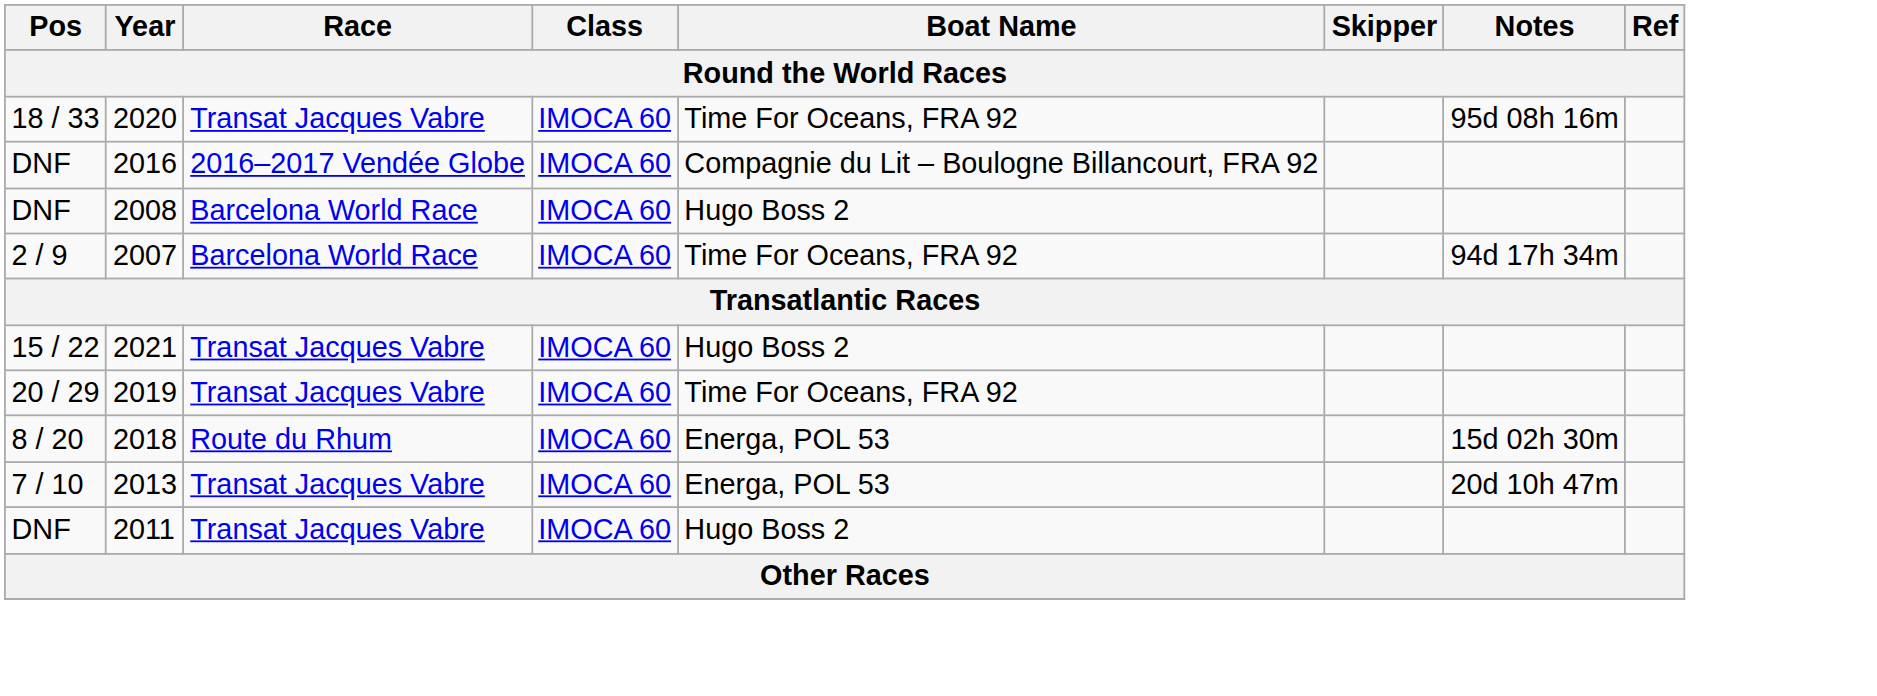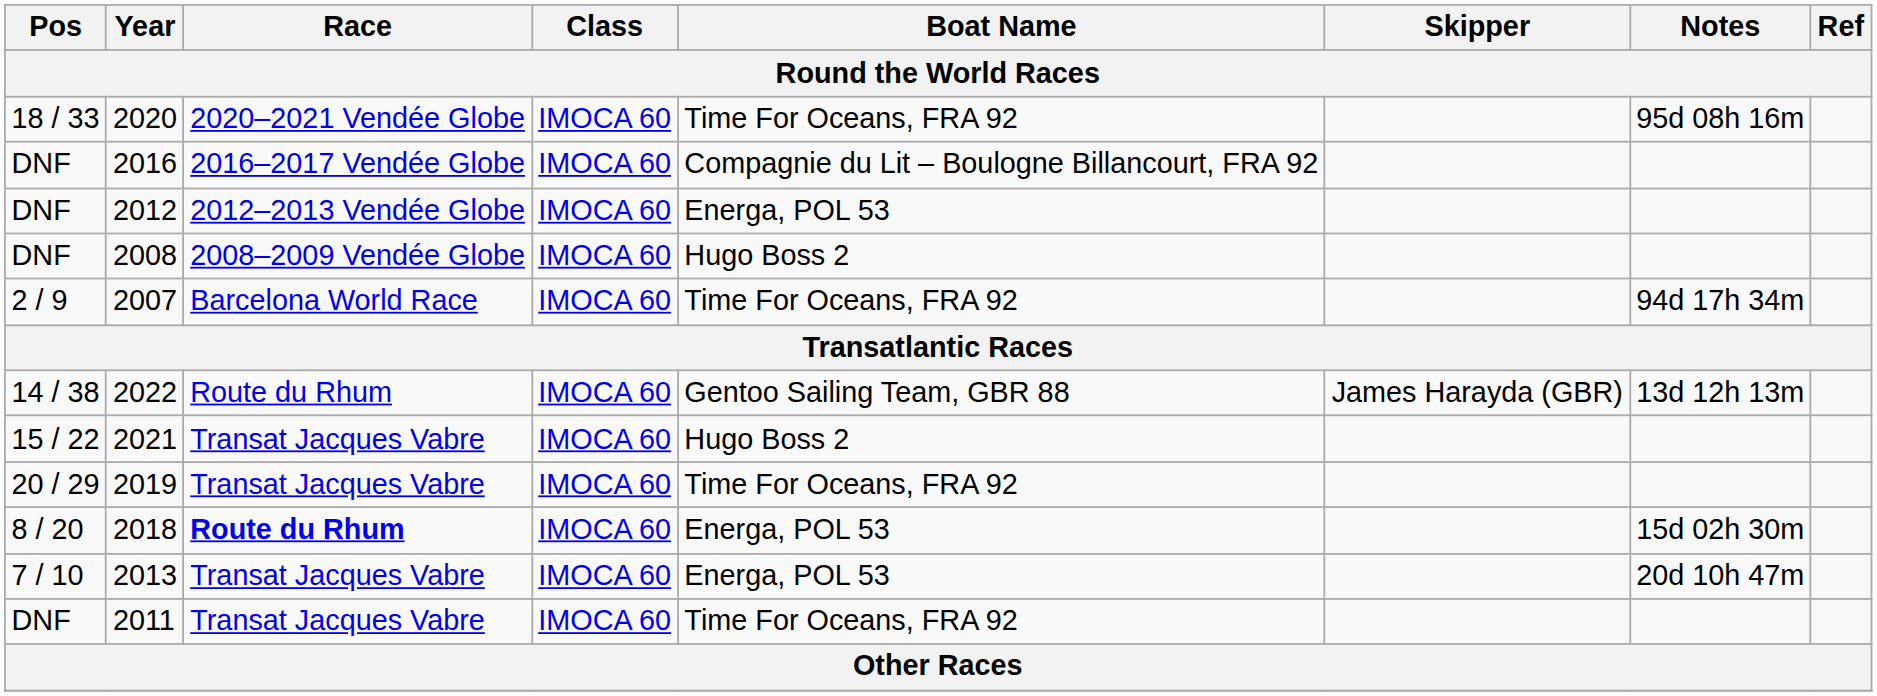2020 | Race: Transat Jacques Vabre -> 2020–2021 Vendée Globe
+ row: DNF | 2012 | 2012–2013 Vendée Globe | IMOCA 60 | Energa, POL 53
2008 | Race: Barcelona World Race -> 2008–2009 Vendée Globe
+ row: 14 / 38 | 2022 | Route du Rhum | IMOCA 60 | Gentoo Sailing Team, GBR 88 | James Harayda (GBR) | 13d 12h 13m
2018 | Race: normal -> bold
2011 | Boat Name: Hugo Boss 2 -> Time For Oceans, FRA 92
